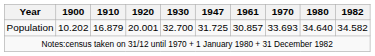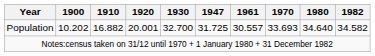Population | 1910: 16.879 -> 16.882
Population | 1961: 30.857 -> 30.557
